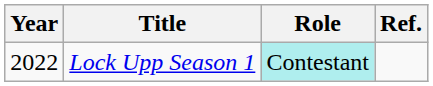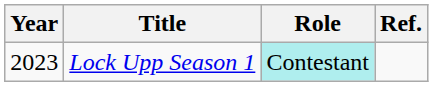Lock Upp Season 1 | Year: 2022 -> 2023
